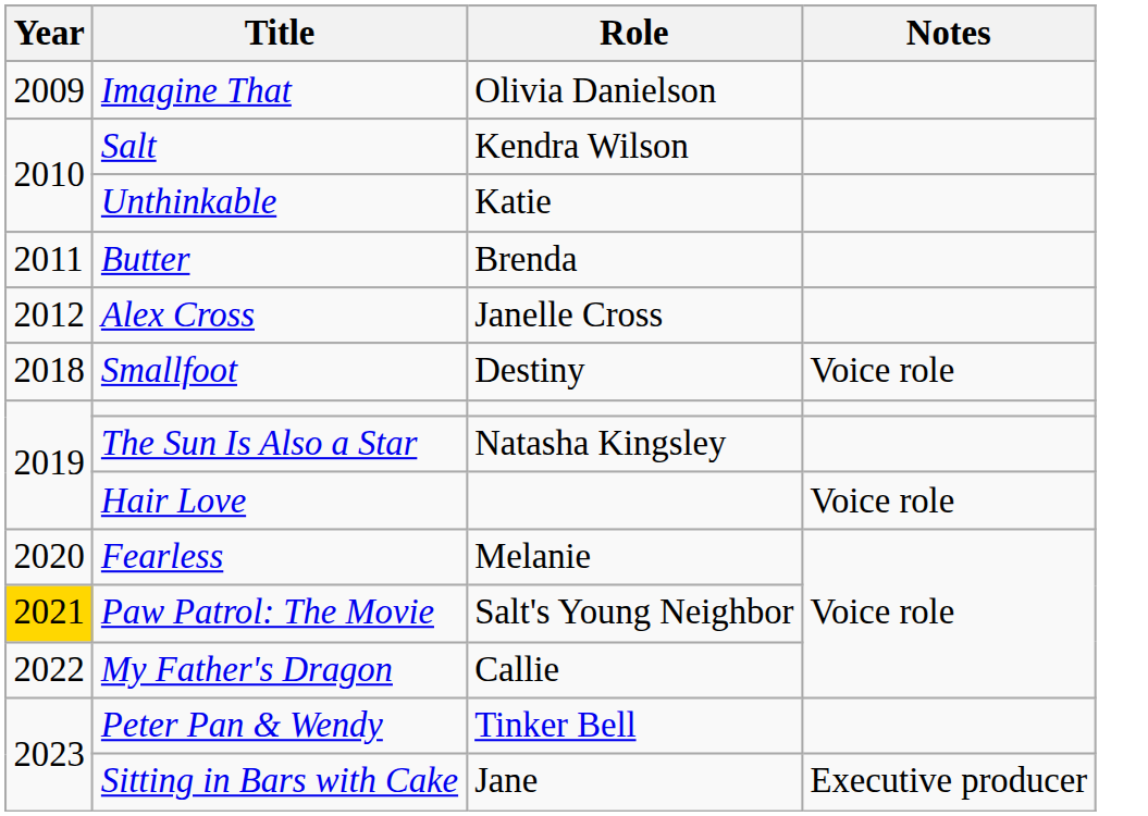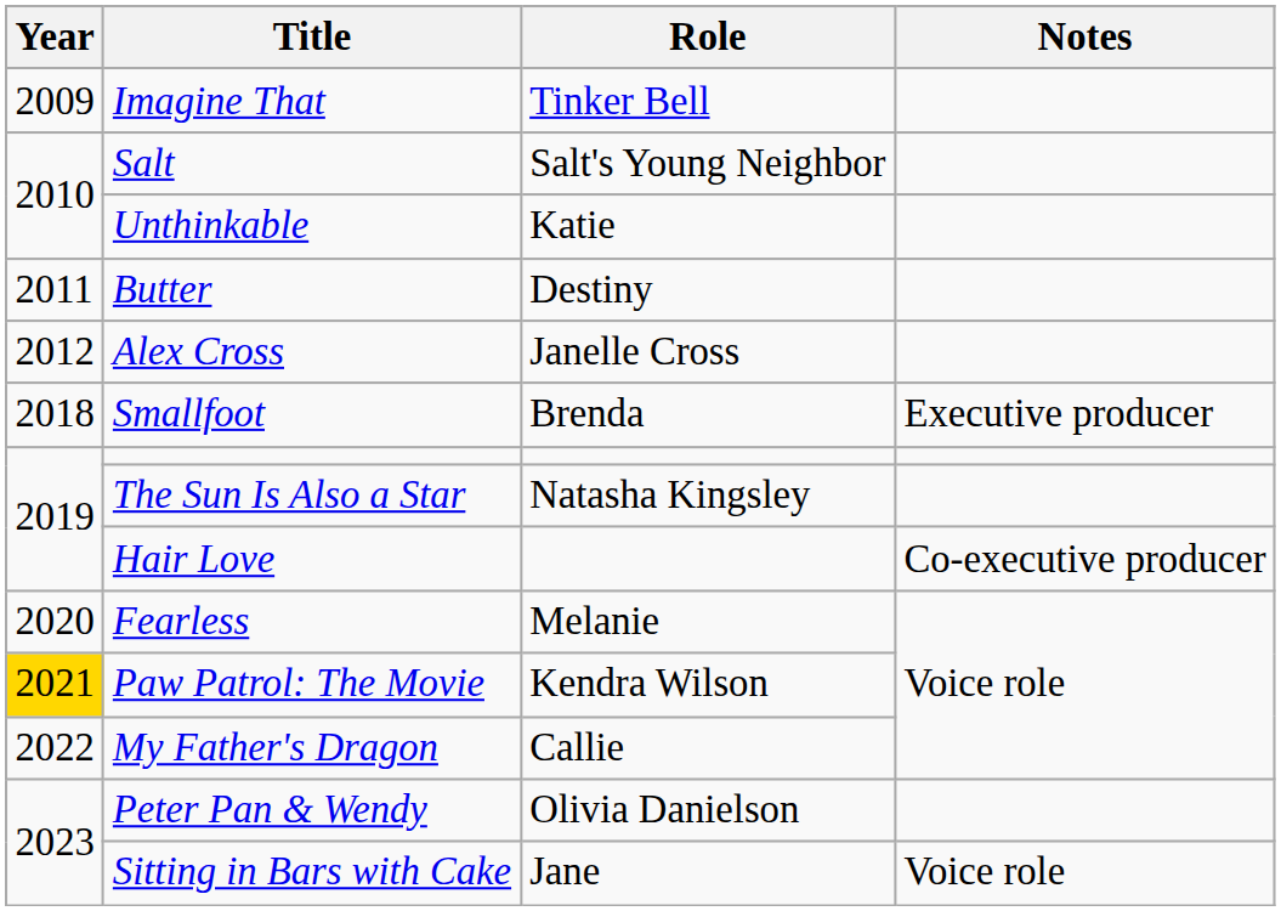Imagine That | Role: Olivia Danielson -> Tinker Bell
Salt | Role: Kendra Wilson -> Salt's Young Neighbor
Butter | Role: Brenda -> Destiny
Smallfoot | Role: Destiny -> Brenda
Smallfoot | Notes: Voice role -> Executive producer
Hair Love | Notes: Voice role -> Co-executive producer
Paw Patrol: The Movie | Role: Salt's Young Neighbor -> Kendra Wilson
Peter Pan & Wendy | Role: Tinker Bell -> Olivia Danielson
Sitting in Bars with Cake | Notes: Executive producer -> Voice role
